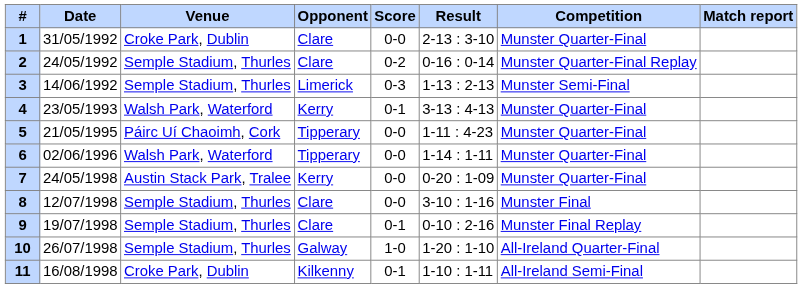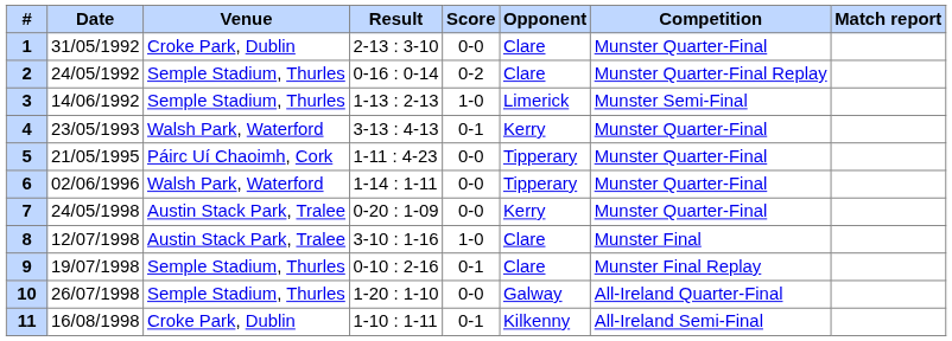columns swapped: Opponent <-> Result
3 | Score: 0-3 -> 1-0
8 | Venue: Semple Stadium, Thurles -> Austin Stack Park, Tralee
8 | Score: 0-0 -> 1-0
10 | Score: 1-0 -> 0-0
